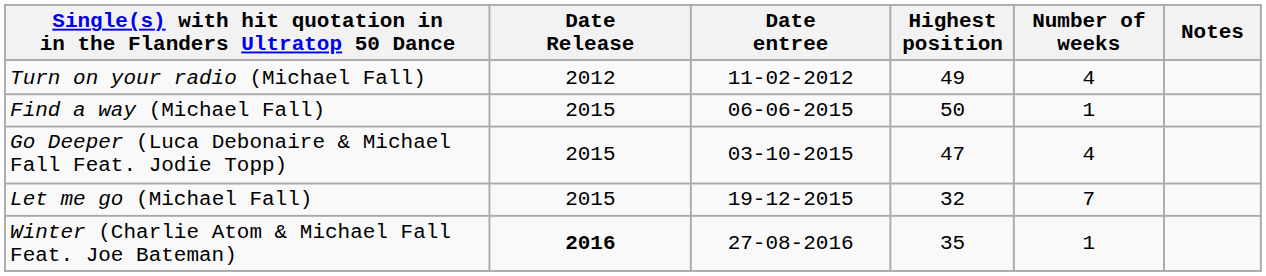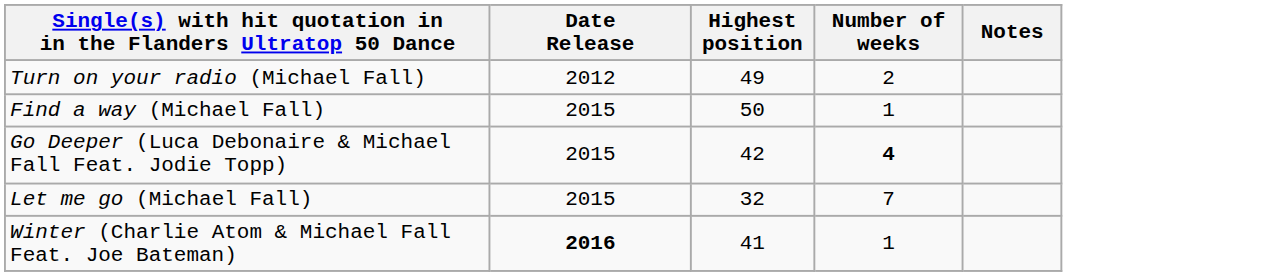- column: Date entree | 11-02-2012 | 06-06-2015 | 03-10-2015 | 19-12-2015 | 27-08-2016
Turn on your radio (Michael Fall) | Number of weeks: 4 -> 2
Go Deeper (Luca Debonaire & Michael Fall Feat. Jodie Topp) | Highest position: 47 -> 42
Go Deeper (Luca Debonaire & Michael Fall Feat. Jodie Topp) | Number of weeks: normal -> bold
Winter (Charlie Atom & Michael Fall Feat. Joe Bateman) | Highest position: 35 -> 41
